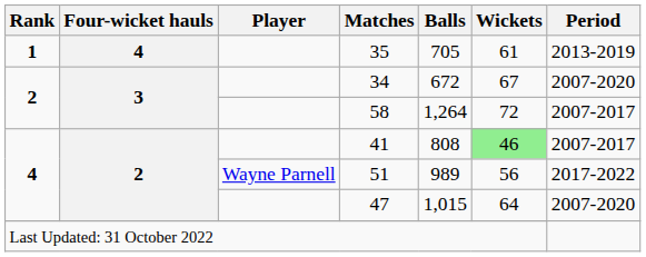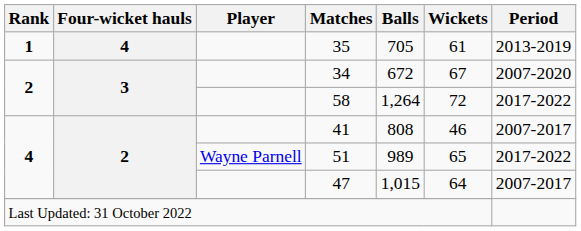58 | Period: 2007-2017 -> 2017-2022
41 | Wickets: lightgreen background -> no background
51 | Wickets: 56 -> 65
47 | Period: 2007-2020 -> 2007-2017
